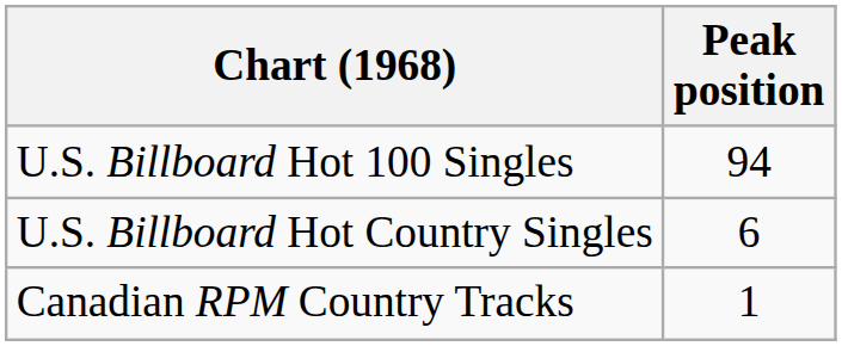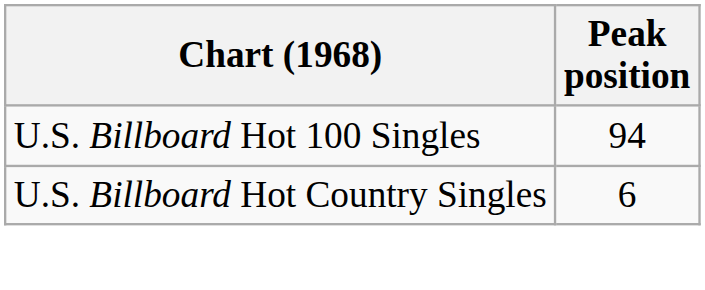- row: Canadian RPM Country Tracks | 1
